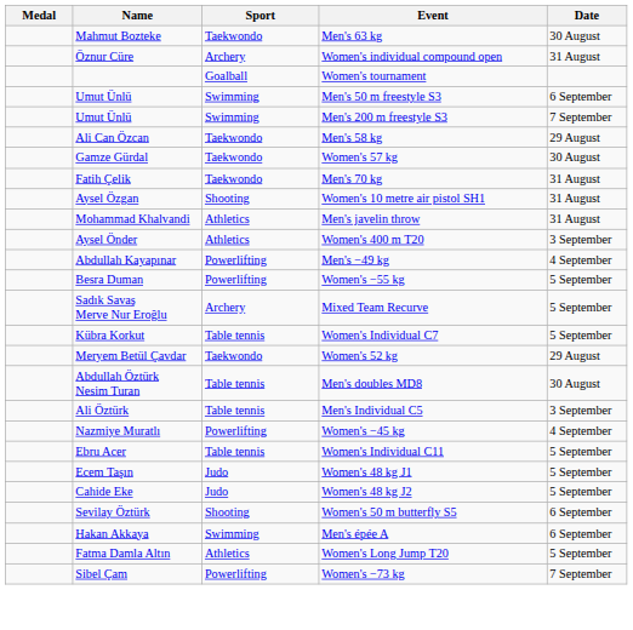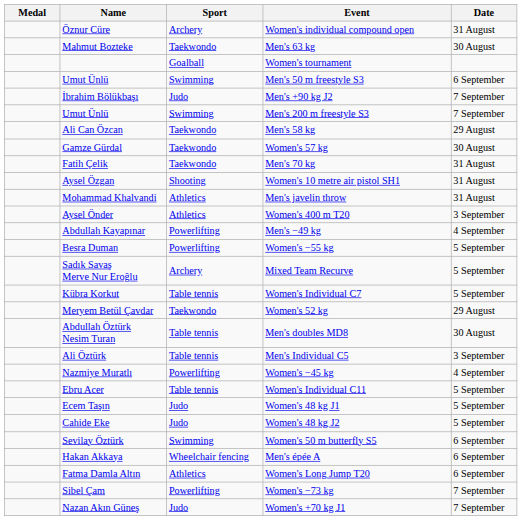rows swapped: Men's 63 kg <-> Women's individual compound open
+ row: İbrahim Bölükbaşı | Judo | Men's +90 kg J2 | 7 September
Women's 50 m butterfly S5 | Sport: Shooting -> Swimming
Men's épée A | Sport: Swimming -> Wheelchair fencing
Women's Long Jump T20 | Date: 5 September -> 6 September
+ row: Nazan Akın Güneş | Judo | Women's +70 kg J1 | 7 September
